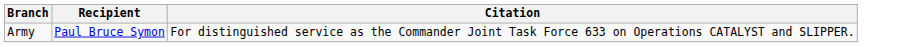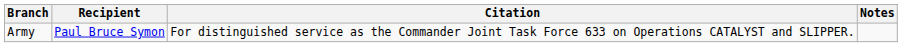+ column: Notes
